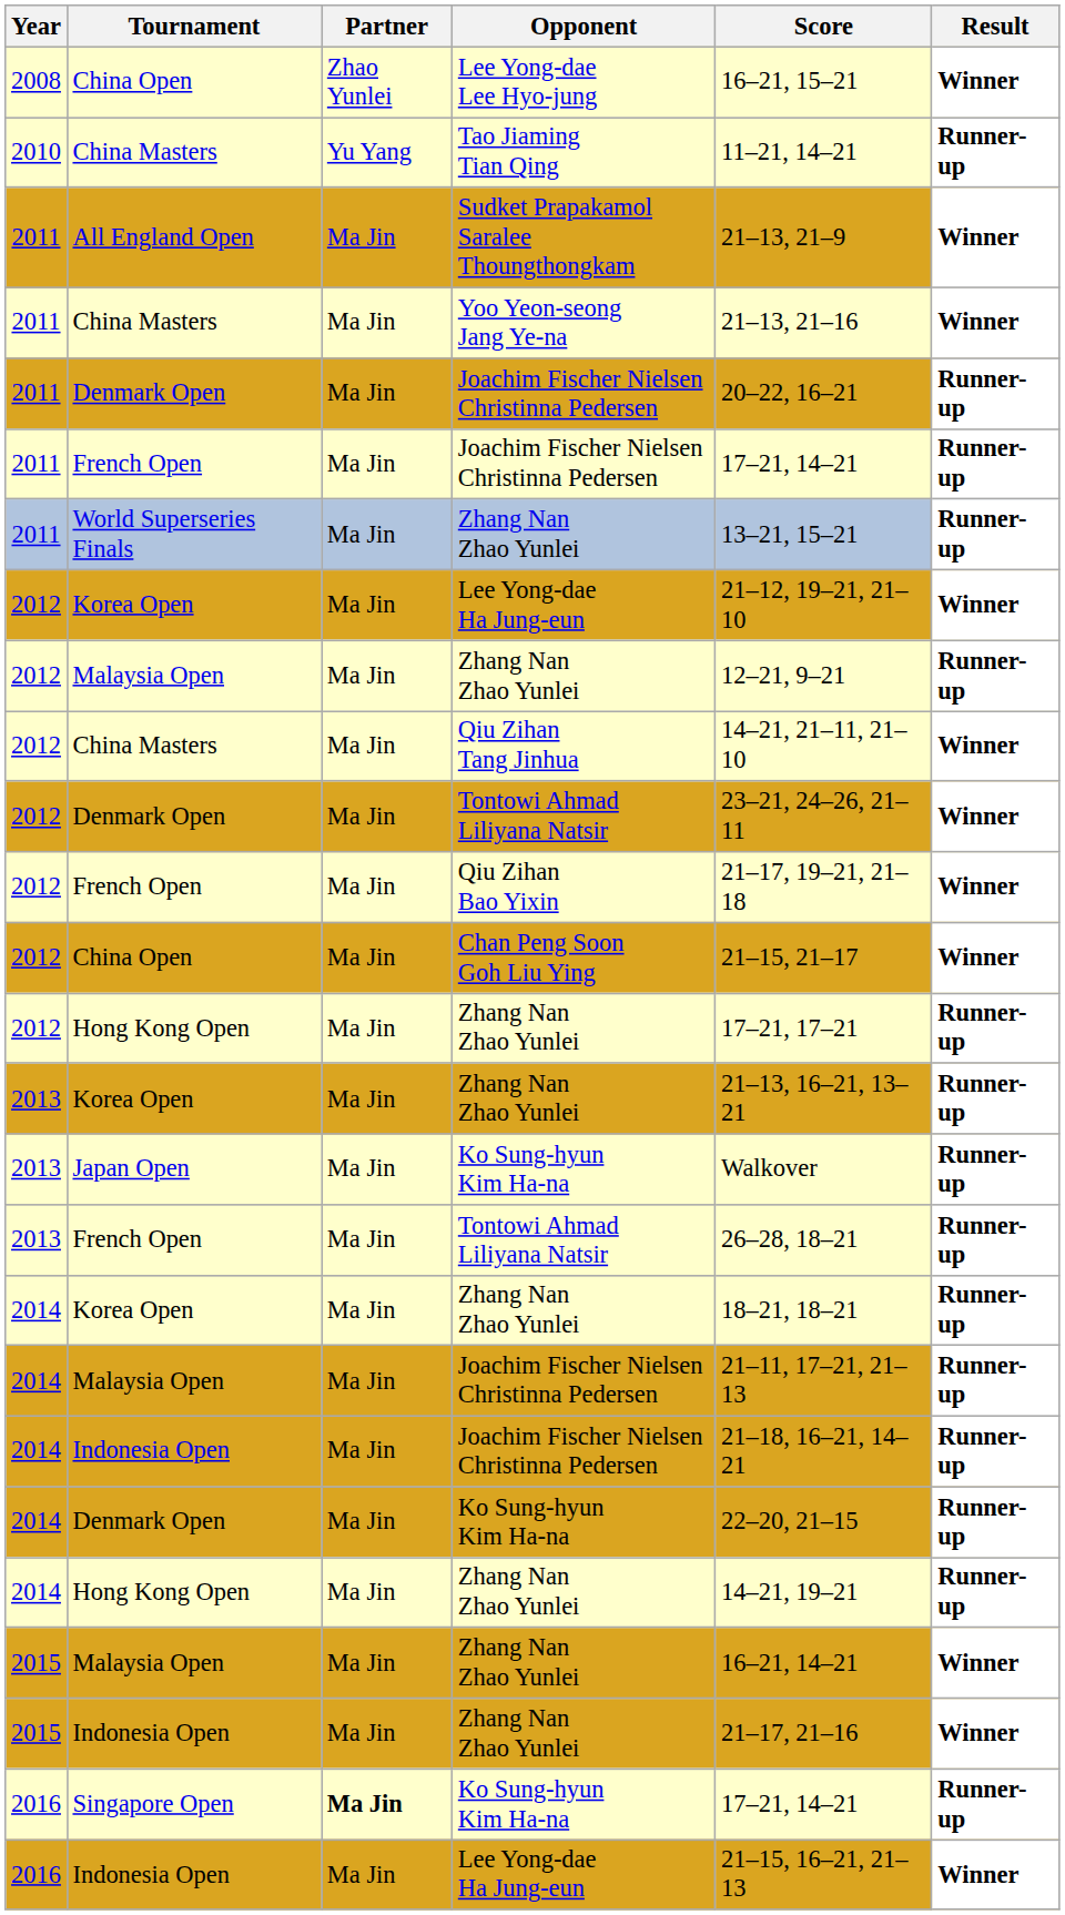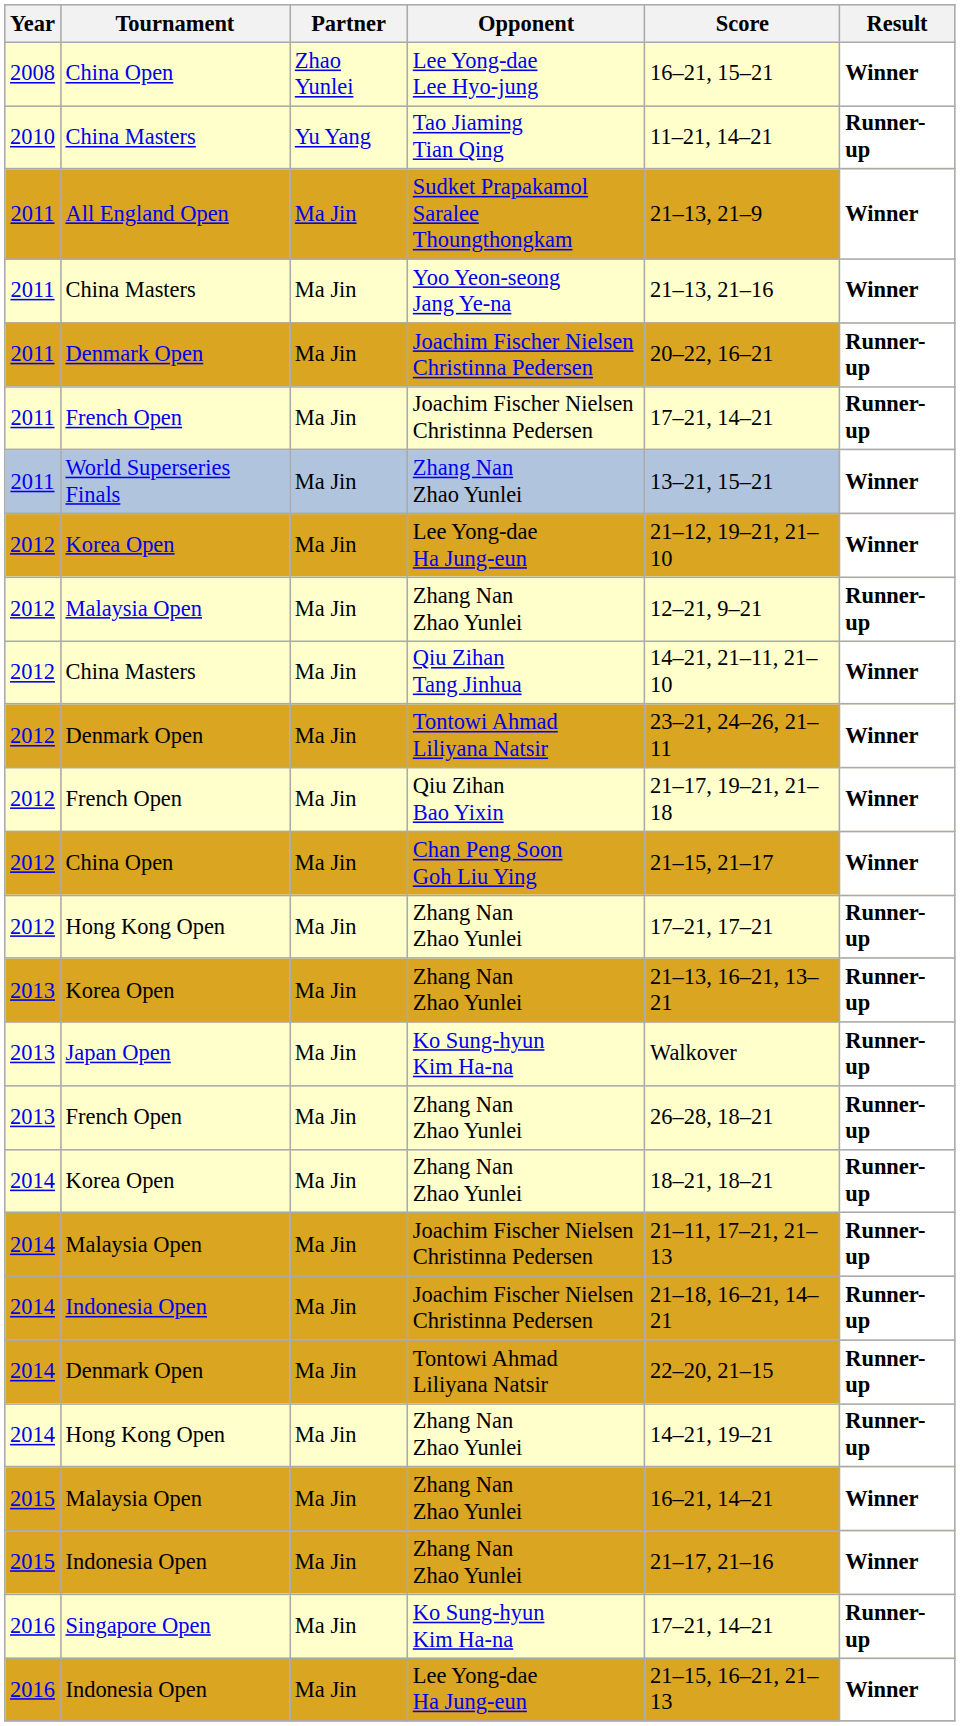World Superseries Finals | Result: Runner-up -> Winner
2013 / French Open | Opponent: Tontowi Ahmad Liliyana Natsir -> Zhang Nan Zhao Yunlei
2014 / Denmark Open | Opponent: Ko Sung-hyun Kim Ha-na -> Tontowi Ahmad Liliyana Natsir
Singapore Open | Partner: bold -> normal
